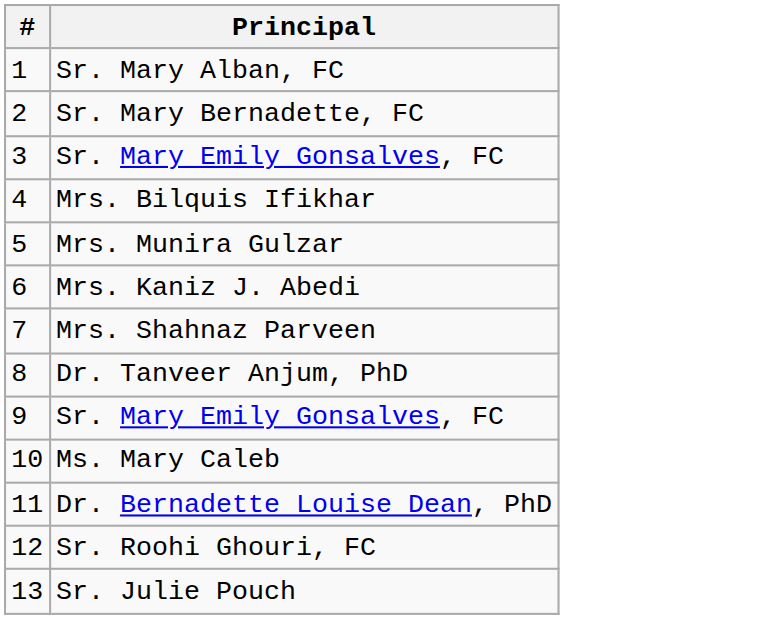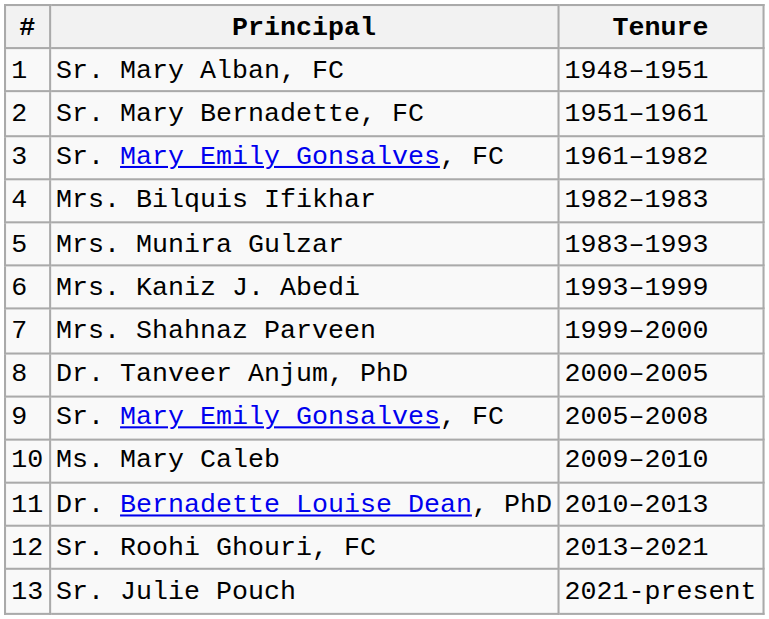+ column: Tenure | 1948–1951 | 1951–1961 | 1961–1982 | 1982–1983 | 1983–1993 | 1993–1999 | 1999–2000 | 2000–2005 | 2005–2008 | 2009–2010 | 2010–2013 | 2013–2021 | 2021-present
